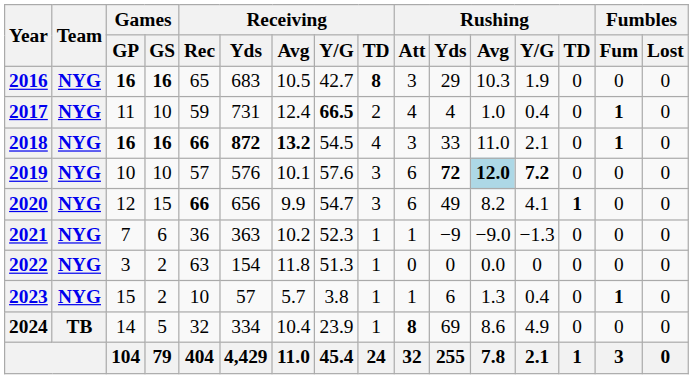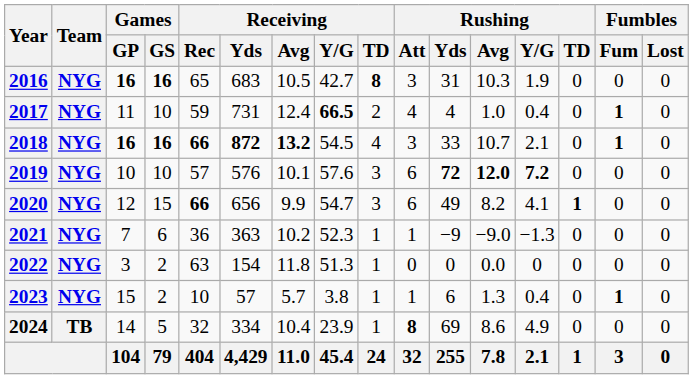2016 | Rushing / Yds: 29 -> 31
2018 | Rushing / Avg: 11.0 -> 10.7
2019 | Rushing / Avg: lightblue background -> no background
